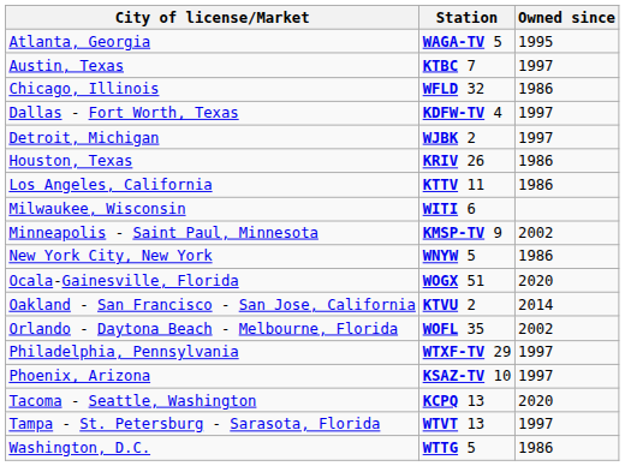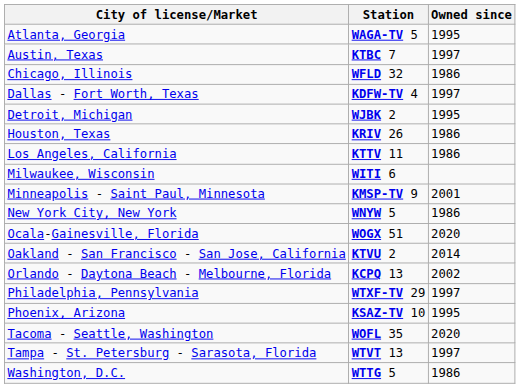Detroit, Michigan | Owned since: 1997 -> 1995
Minneapolis - Saint Paul, Minnesota | Owned since: 2002 -> 2001
Orlando - Daytona Beach - Melbourne, Florida | Station: WOFL 35 -> KCPQ 13
Phoenix, Arizona | Owned since: 1997 -> 1995
Tacoma - Seattle, Washington | Station: KCPQ 13 -> WOFL 35
